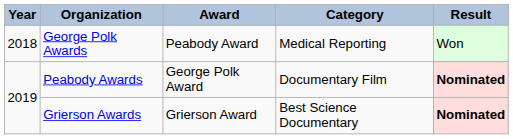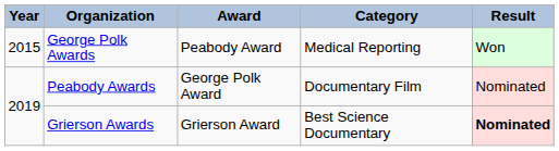George Polk Awards | Year: 2018 -> 2015
Peabody Awards | Result: bold -> normal
